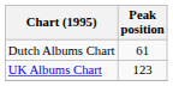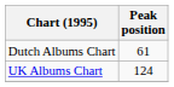UK Albums Chart | Peak position: 123 -> 124
